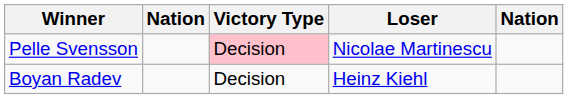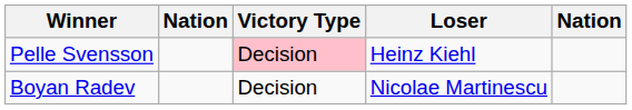Pelle Svensson | Loser: Nicolae Martinescu -> Heinz Kiehl
Boyan Radev | Loser: Heinz Kiehl -> Nicolae Martinescu
